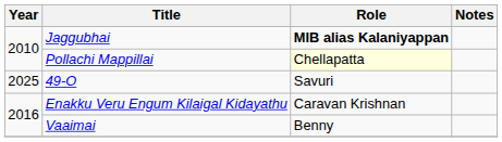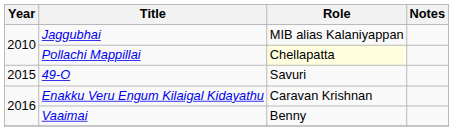Jaggubhai | Role: bold -> normal
49-O | Year: 2025 -> 2015
